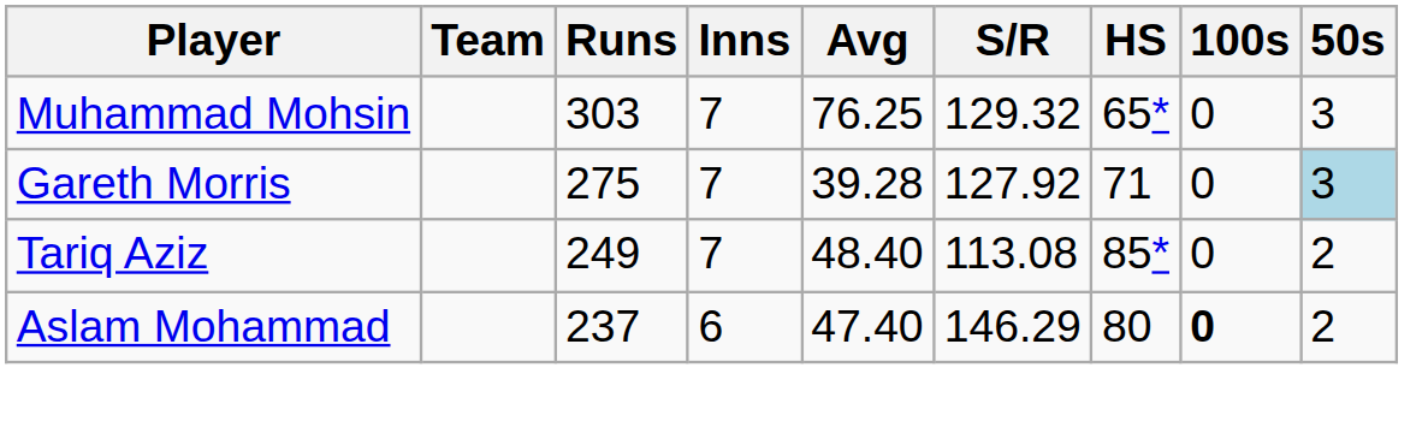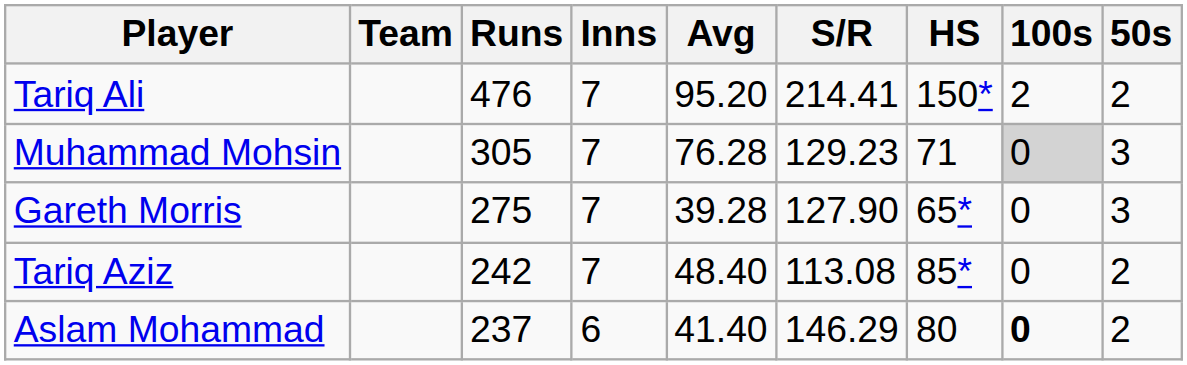+ row: Tariq Ali | 476 | 7 | 95.20 | 214.41 | 150* | 2 | 2
Muhammad Mohsin | Runs: 303 -> 305
Muhammad Mohsin | Avg: 76.25 -> 76.28
Muhammad Mohsin | S/R: 129.32 -> 129.23
Muhammad Mohsin | HS: 65* -> 71
Muhammad Mohsin | 100s: no background -> lightgrey background
Gareth Morris | S/R: 127.92 -> 127.90
Gareth Morris | HS: 71 -> 65*
Gareth Morris | 50s: lightblue background -> no background
Tariq Aziz | Runs: 249 -> 242
Aslam Mohammad | Avg: 47.40 -> 41.40
